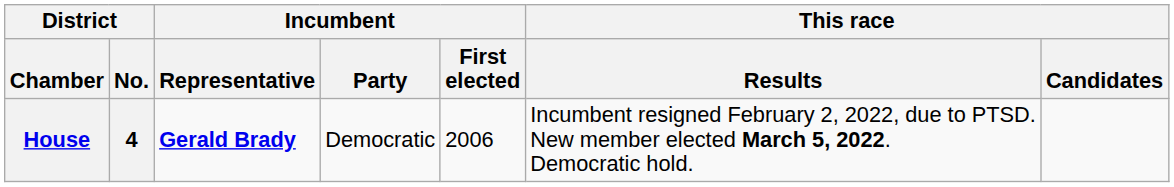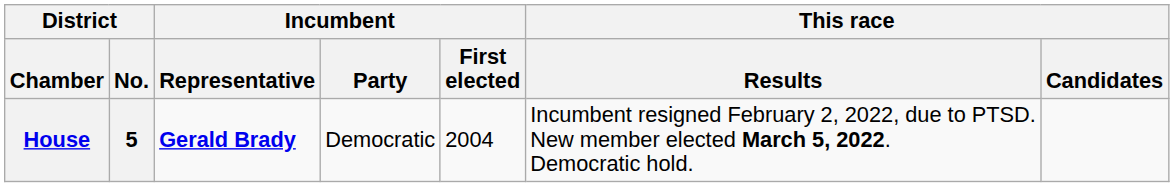House | District / No.: 4 -> 5
House | Incumbent / First elected: 2006 -> 2004
